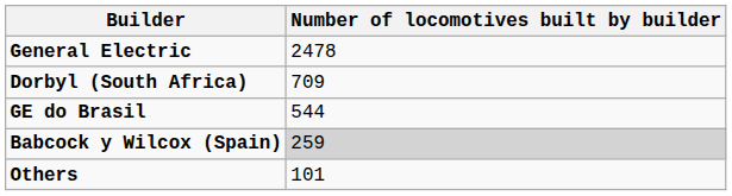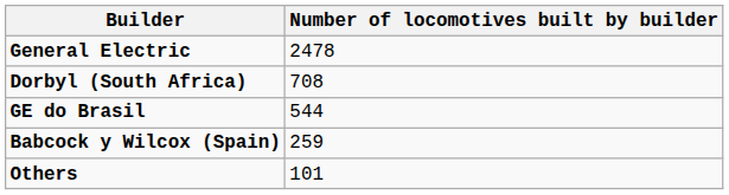Dorbyl (South Africa) | Number of locomotives built by builder: 709 -> 708
Babcock y Wilcox (Spain) | Number of locomotives built by builder: lightgrey background -> no background
